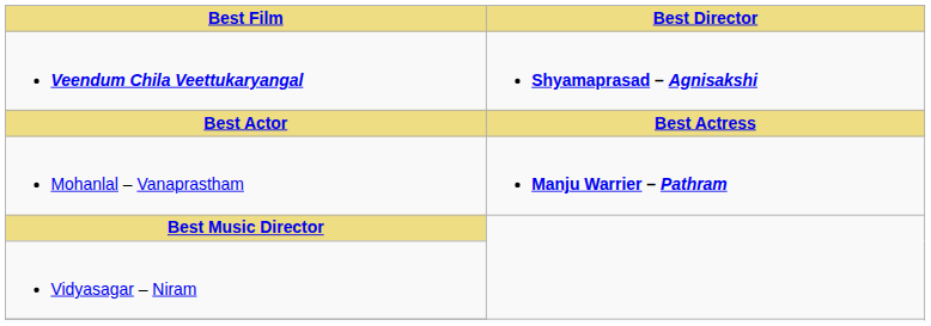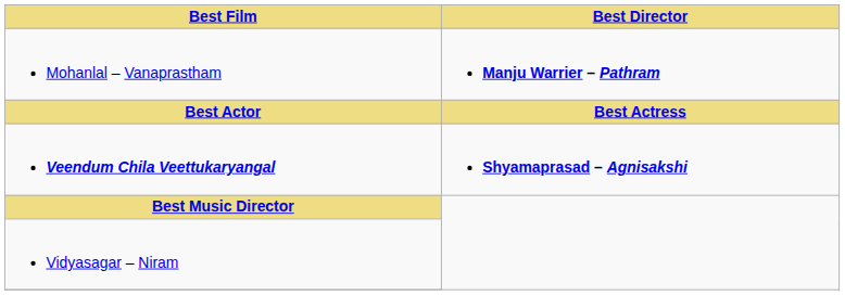rows swapped: Veendum Chila Veettukaryangal <-> Mohanlal – Vanaprastham
